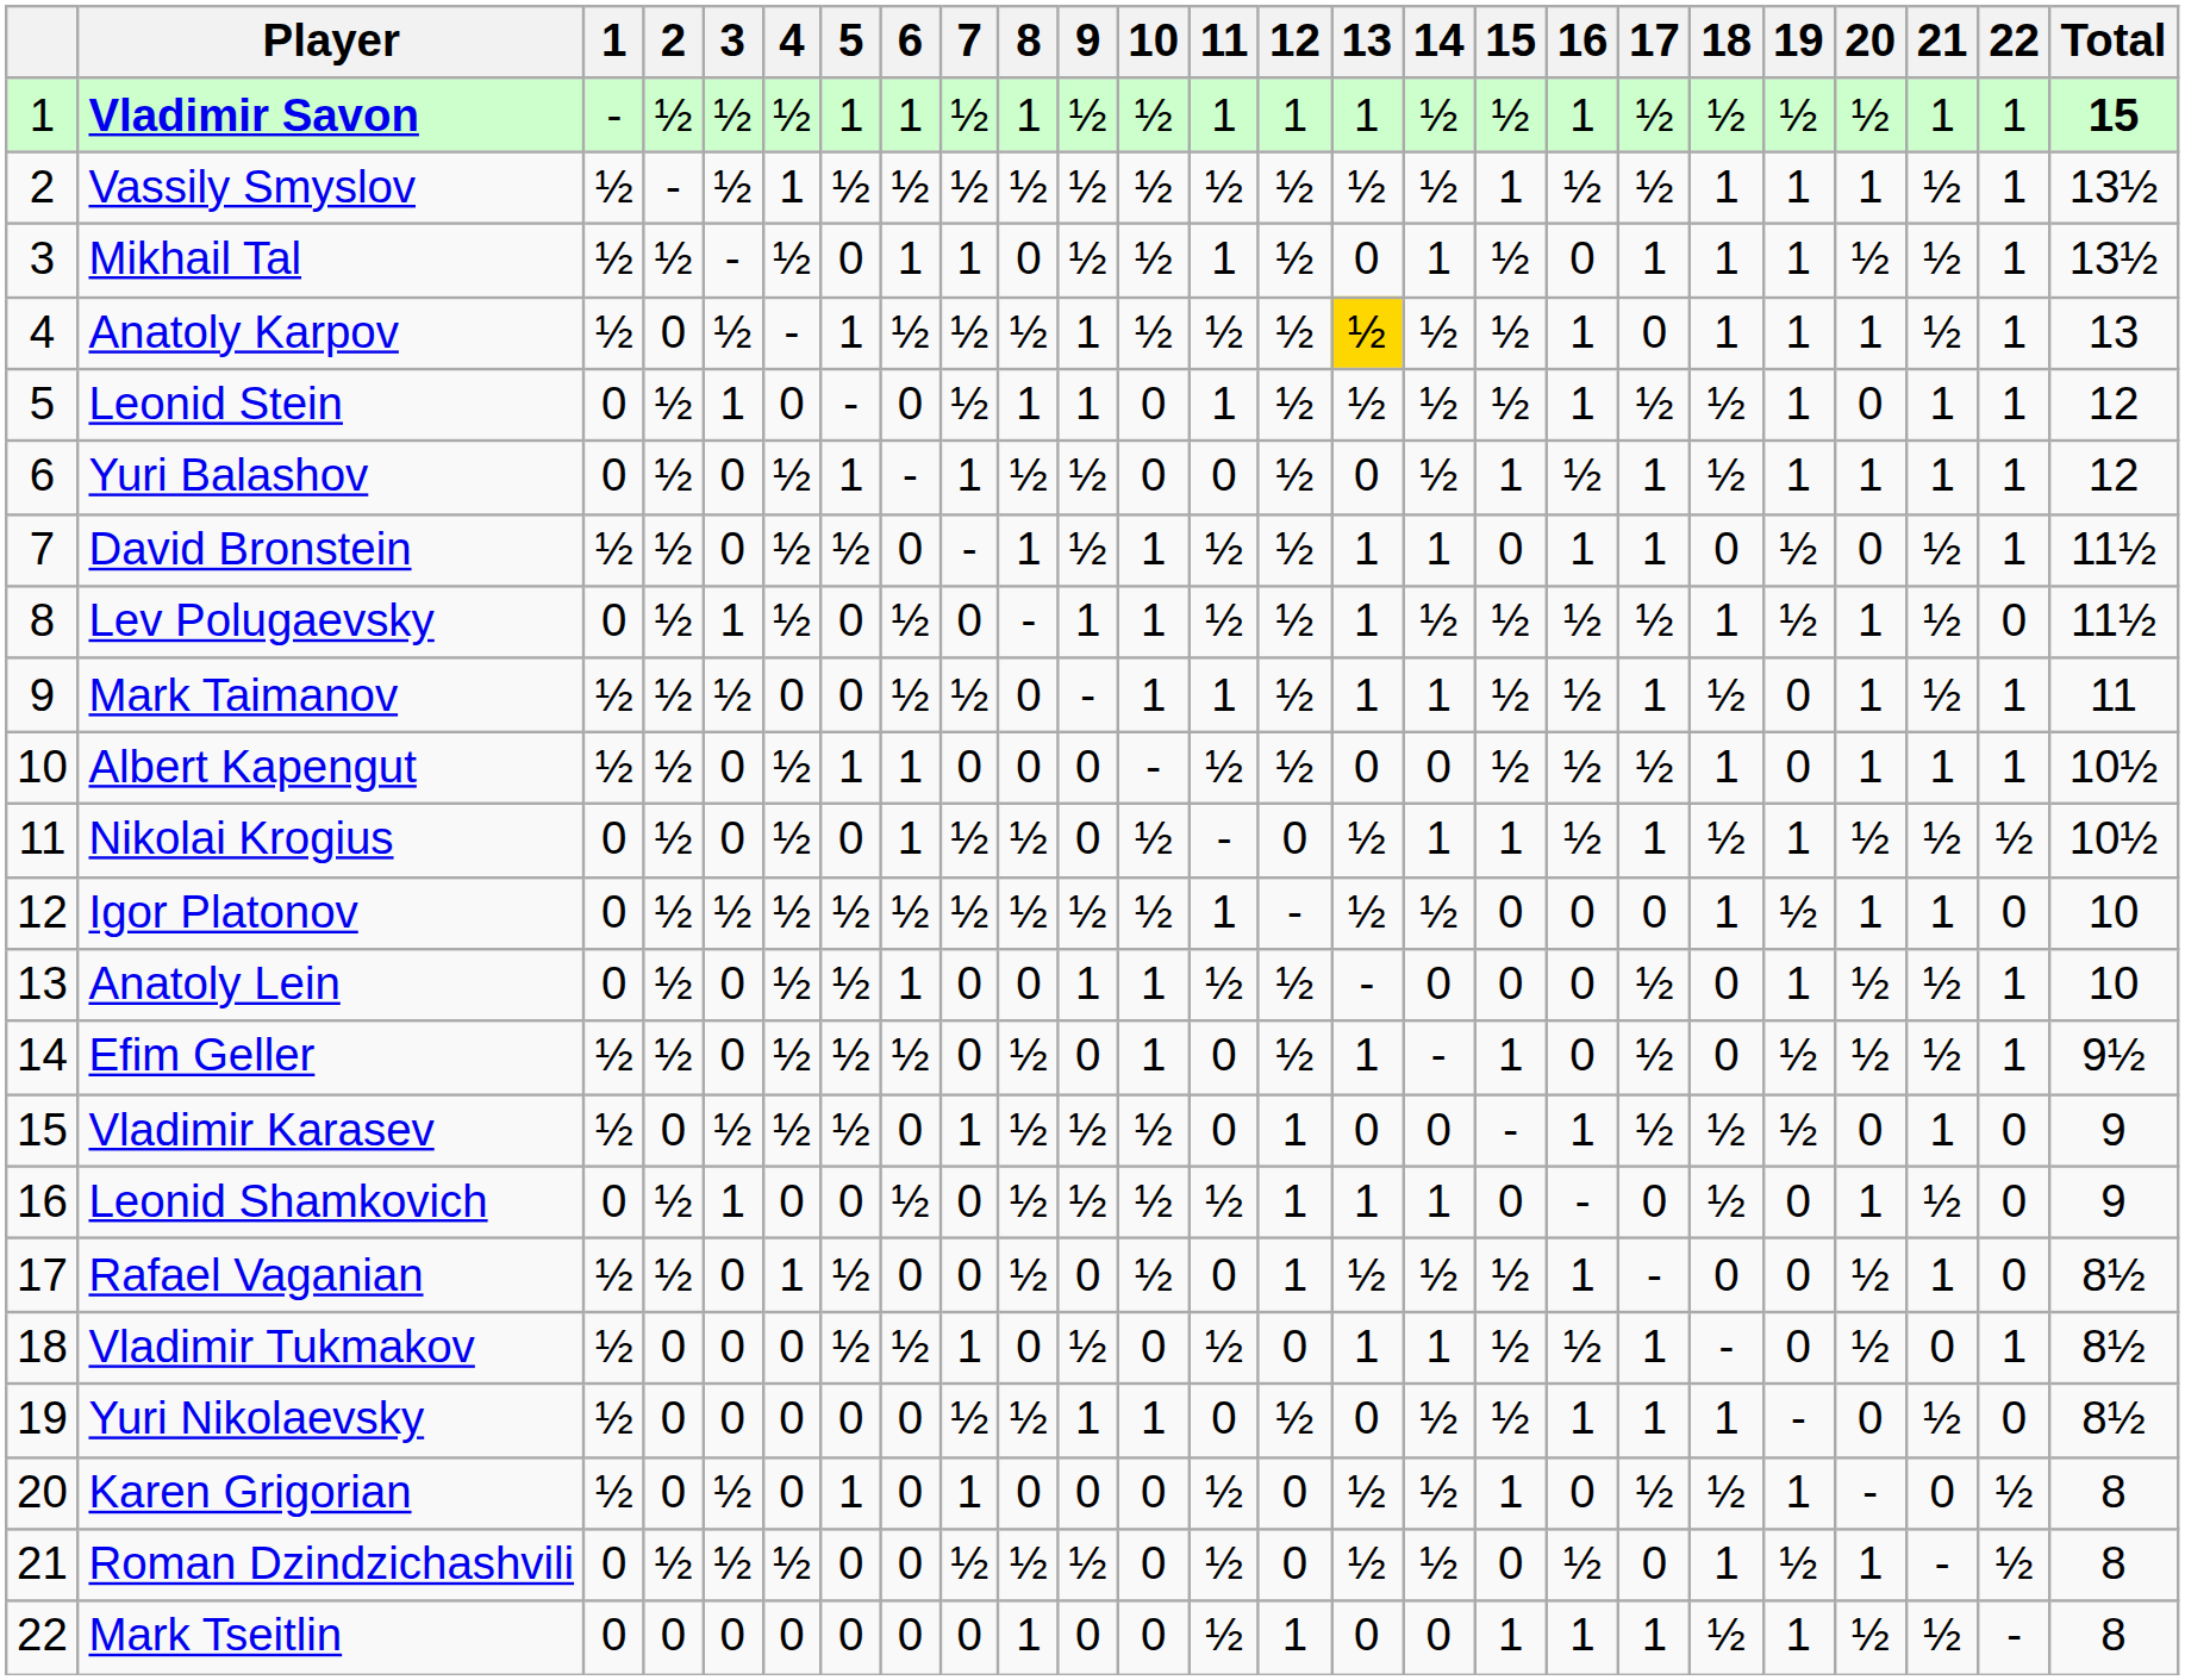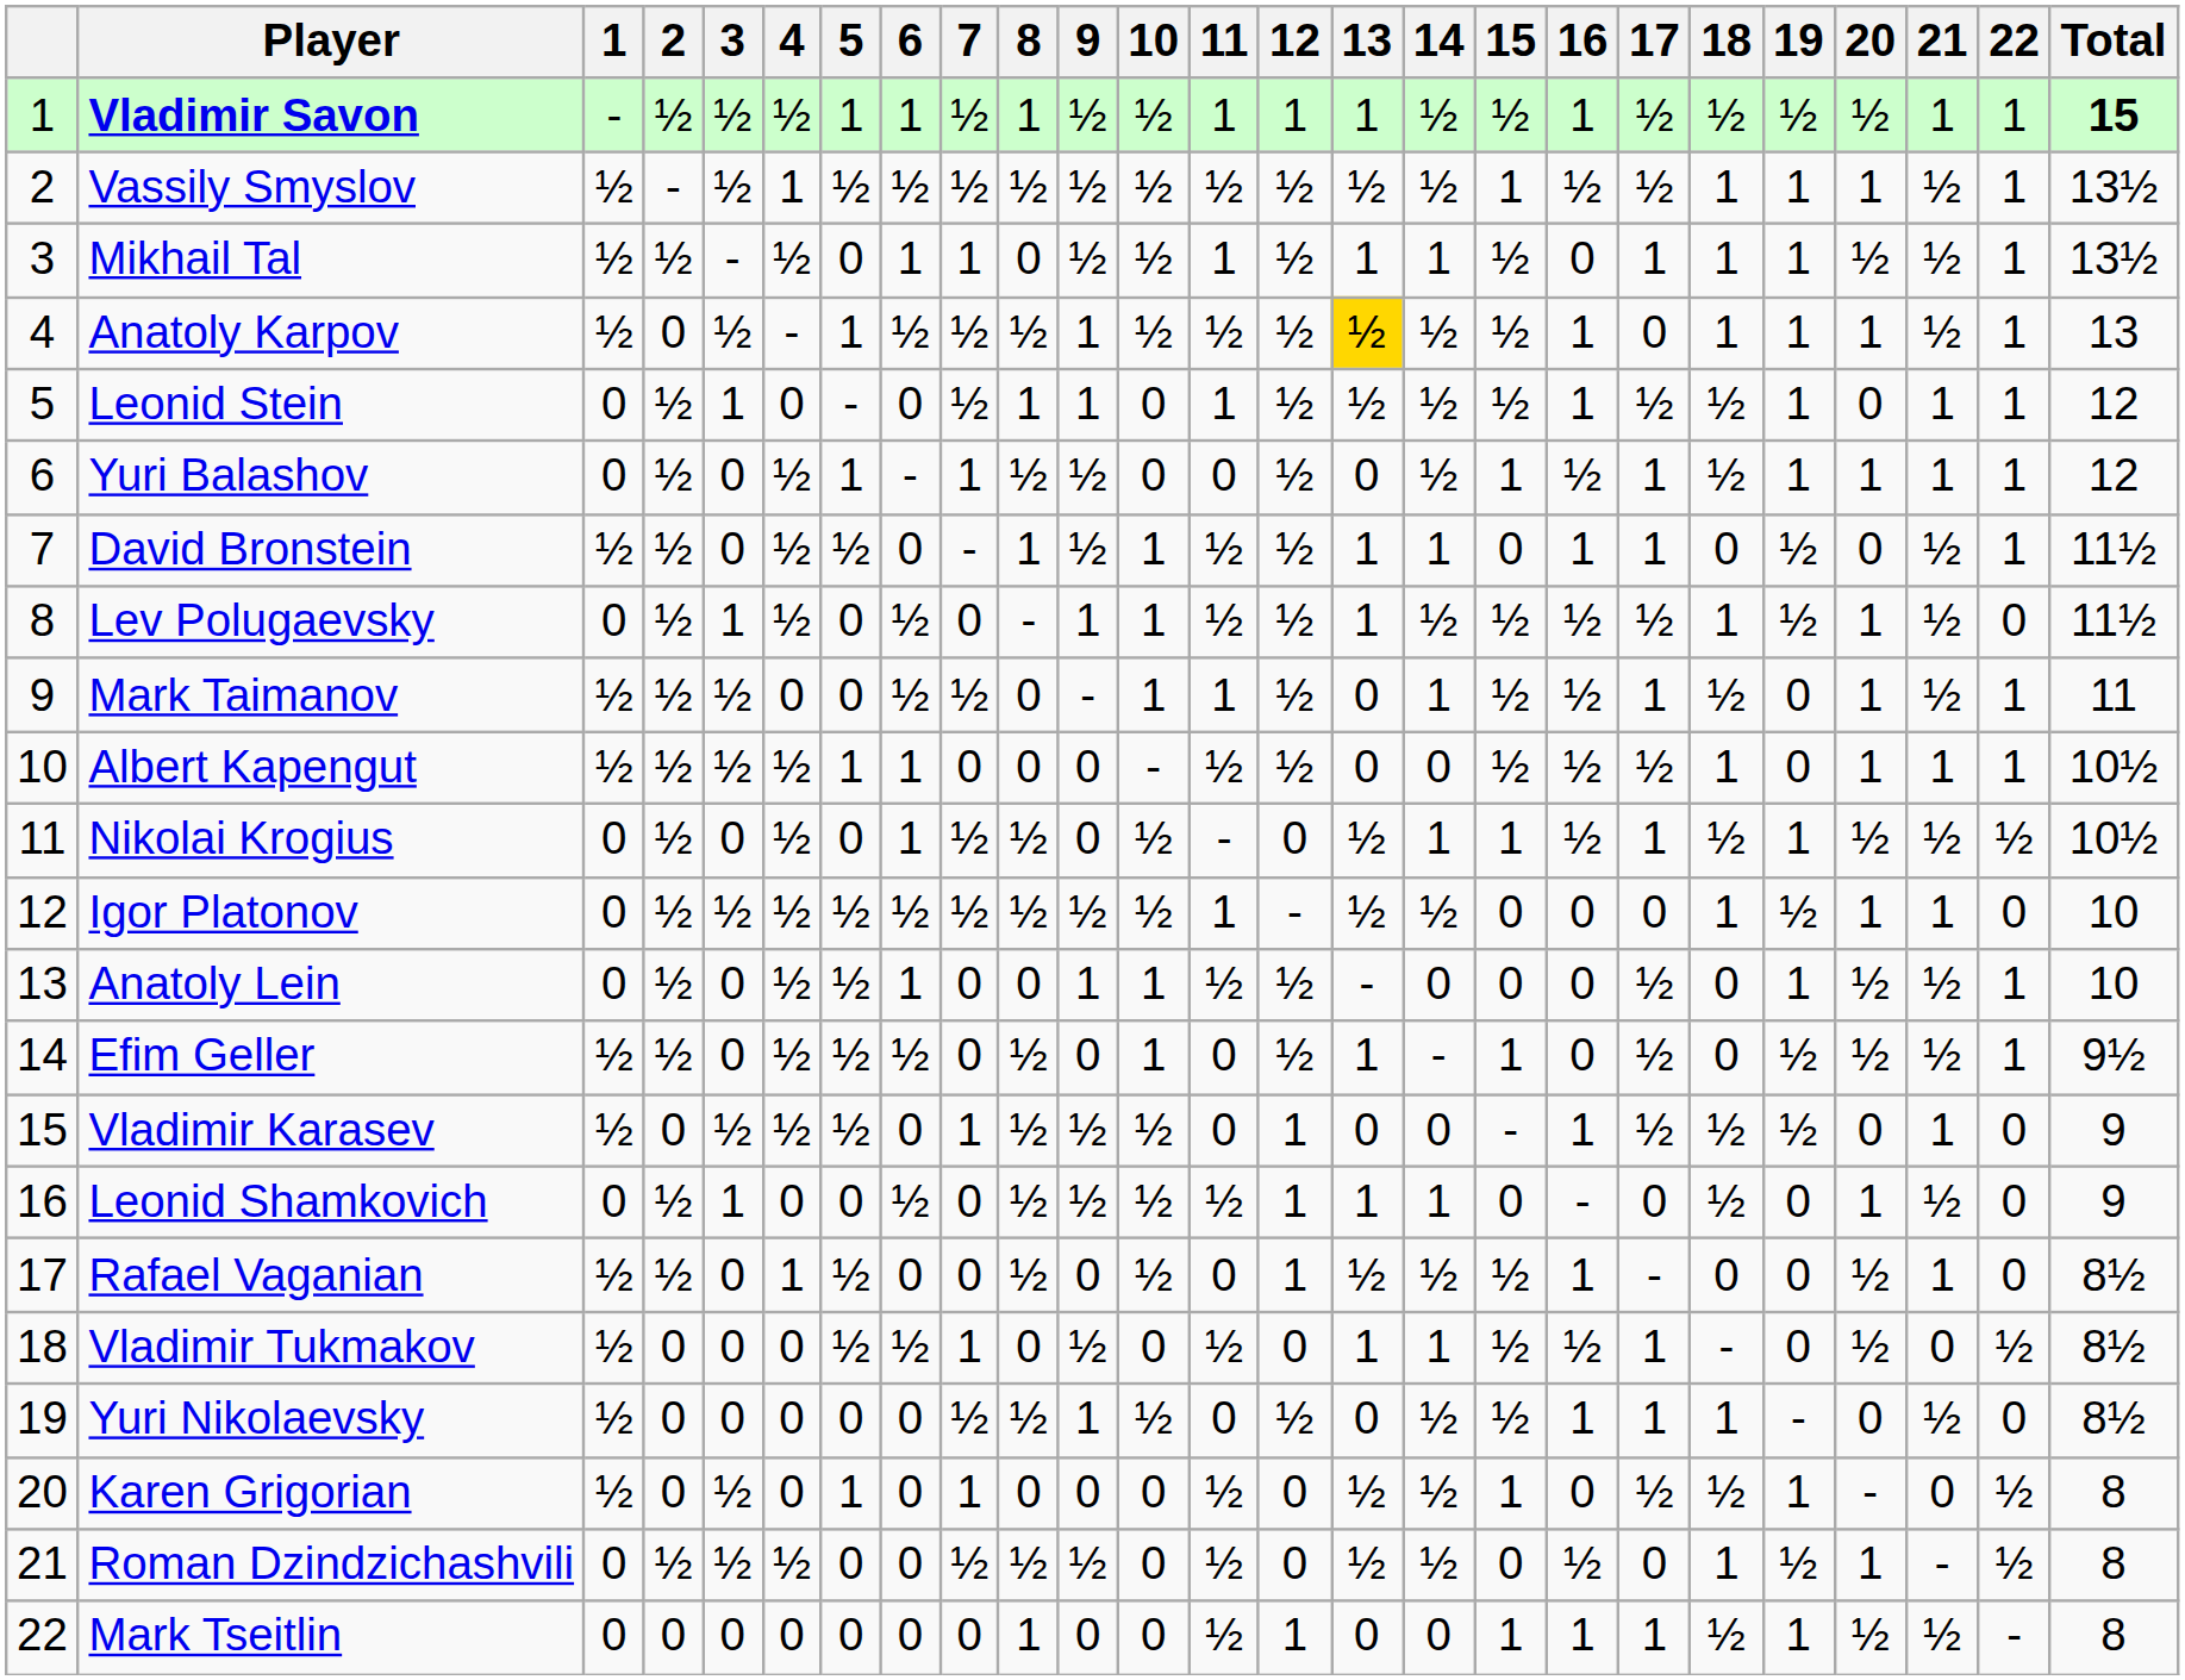Mikhail Tal | 13: 0 -> 1
Mark Taimanov | 13: 1 -> 0
Albert Kapengut | 3: 0 -> ½
Vladimir Tukmakov | 22: 1 -> ½
Yuri Nikolaevsky | 10: 1 -> ½
